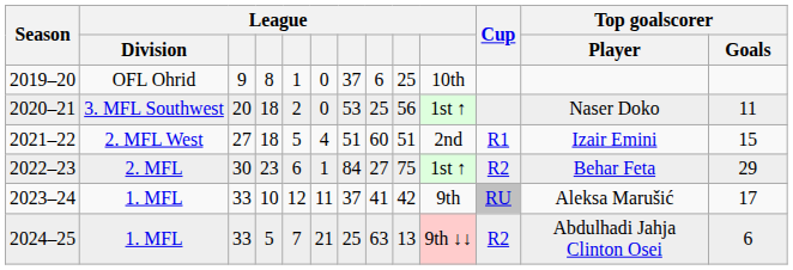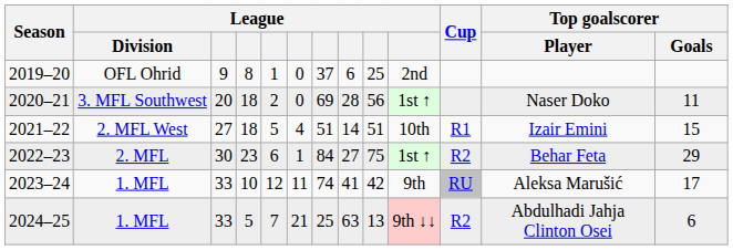2019–20 | column 10: 10th -> 2nd
2020–21 | column 7: 53 -> 69
2020–21 | column 8: 25 -> 28
2021–22 | column 8: 60 -> 14
2021–22 | column 10: 2nd -> 10th
2023–24 | column 7: 37 -> 74
